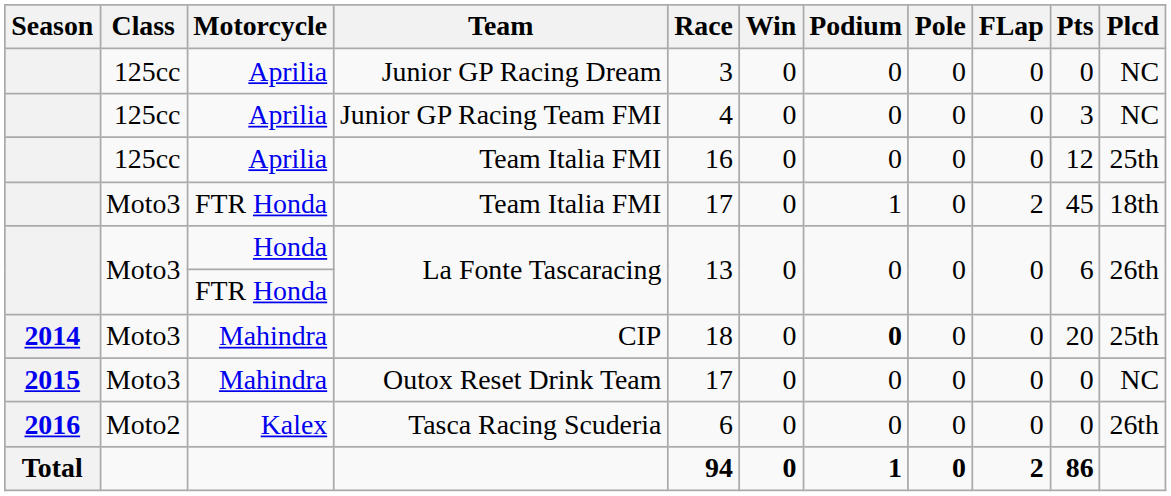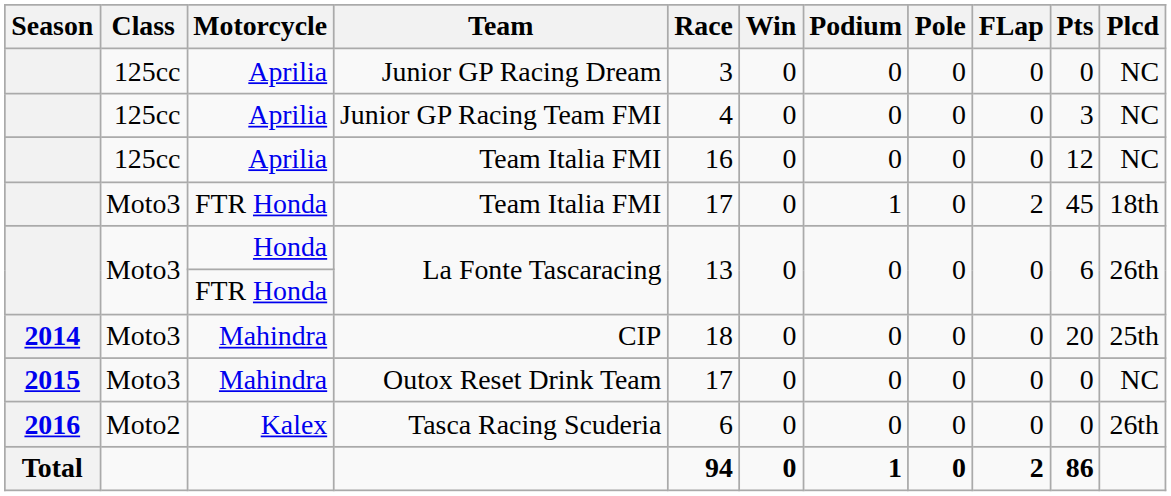Aprilia / Team Italia FMI | Plcd: 25th -> NC
CIP | Podium: bold -> normal
